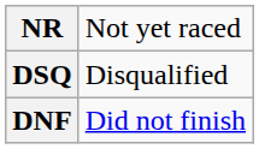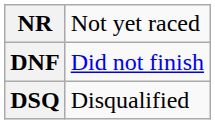rows swapped: DNF <-> DSQ
